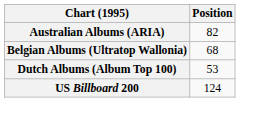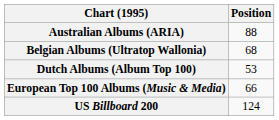Australian Albums (ARIA) | Position: 82 -> 88
+ row: European Top 100 Albums (Music & Media) | 66
